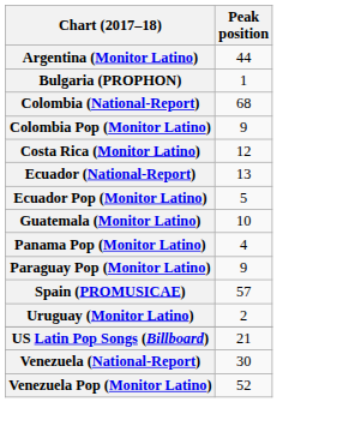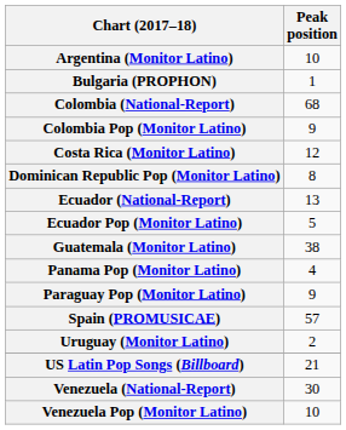Argentina (Monitor Latino) | Peak position: 44 -> 10
+ row: Dominican Republic Pop (Monitor Latino) | 8
Guatemala (Monitor Latino) | Peak position: 10 -> 38
Venezuela Pop (Monitor Latino) | Peak position: 52 -> 10
